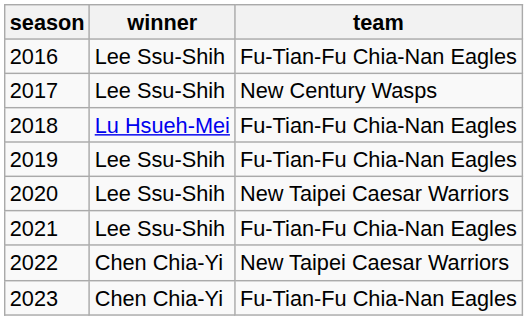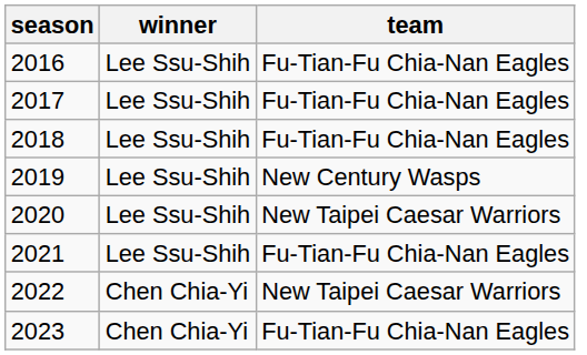2017 | team: New Century Wasps -> Fu-Tian-Fu Chia-Nan Eagles
2018 | winner: Lu Hsueh-Mei -> Lee Ssu-Shih
2019 | team: Fu-Tian-Fu Chia-Nan Eagles -> New Century Wasps
